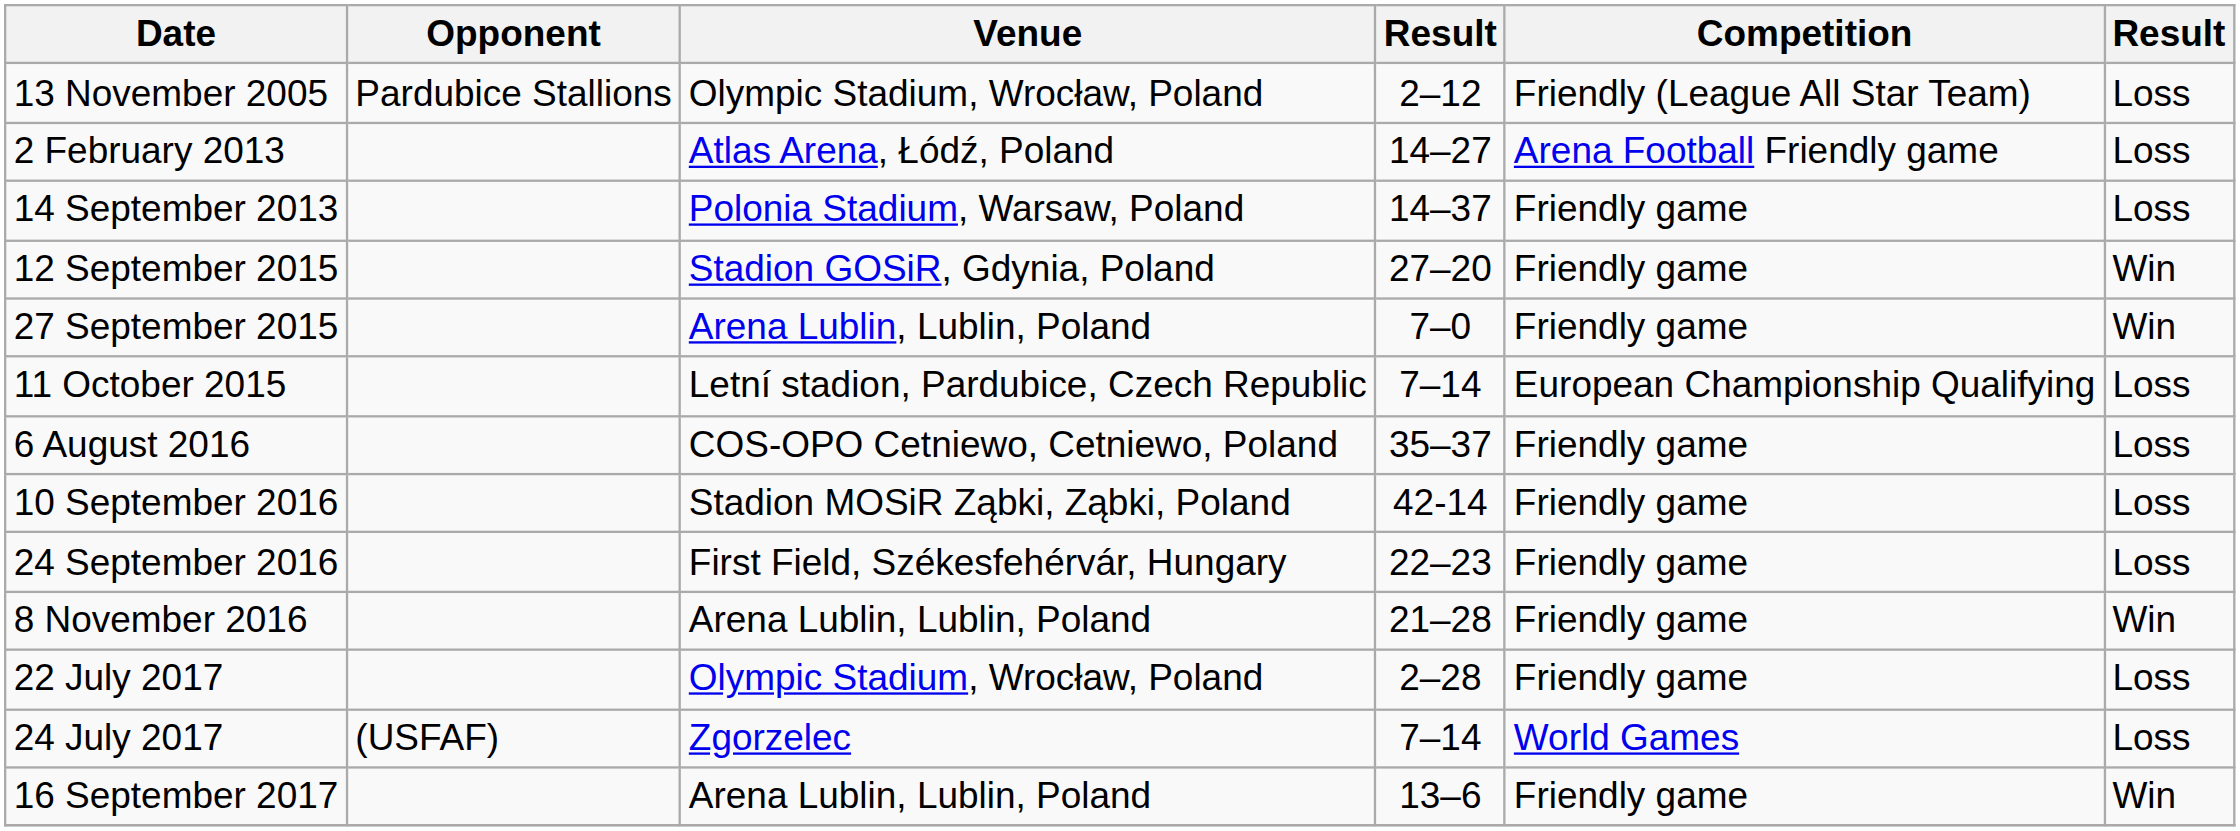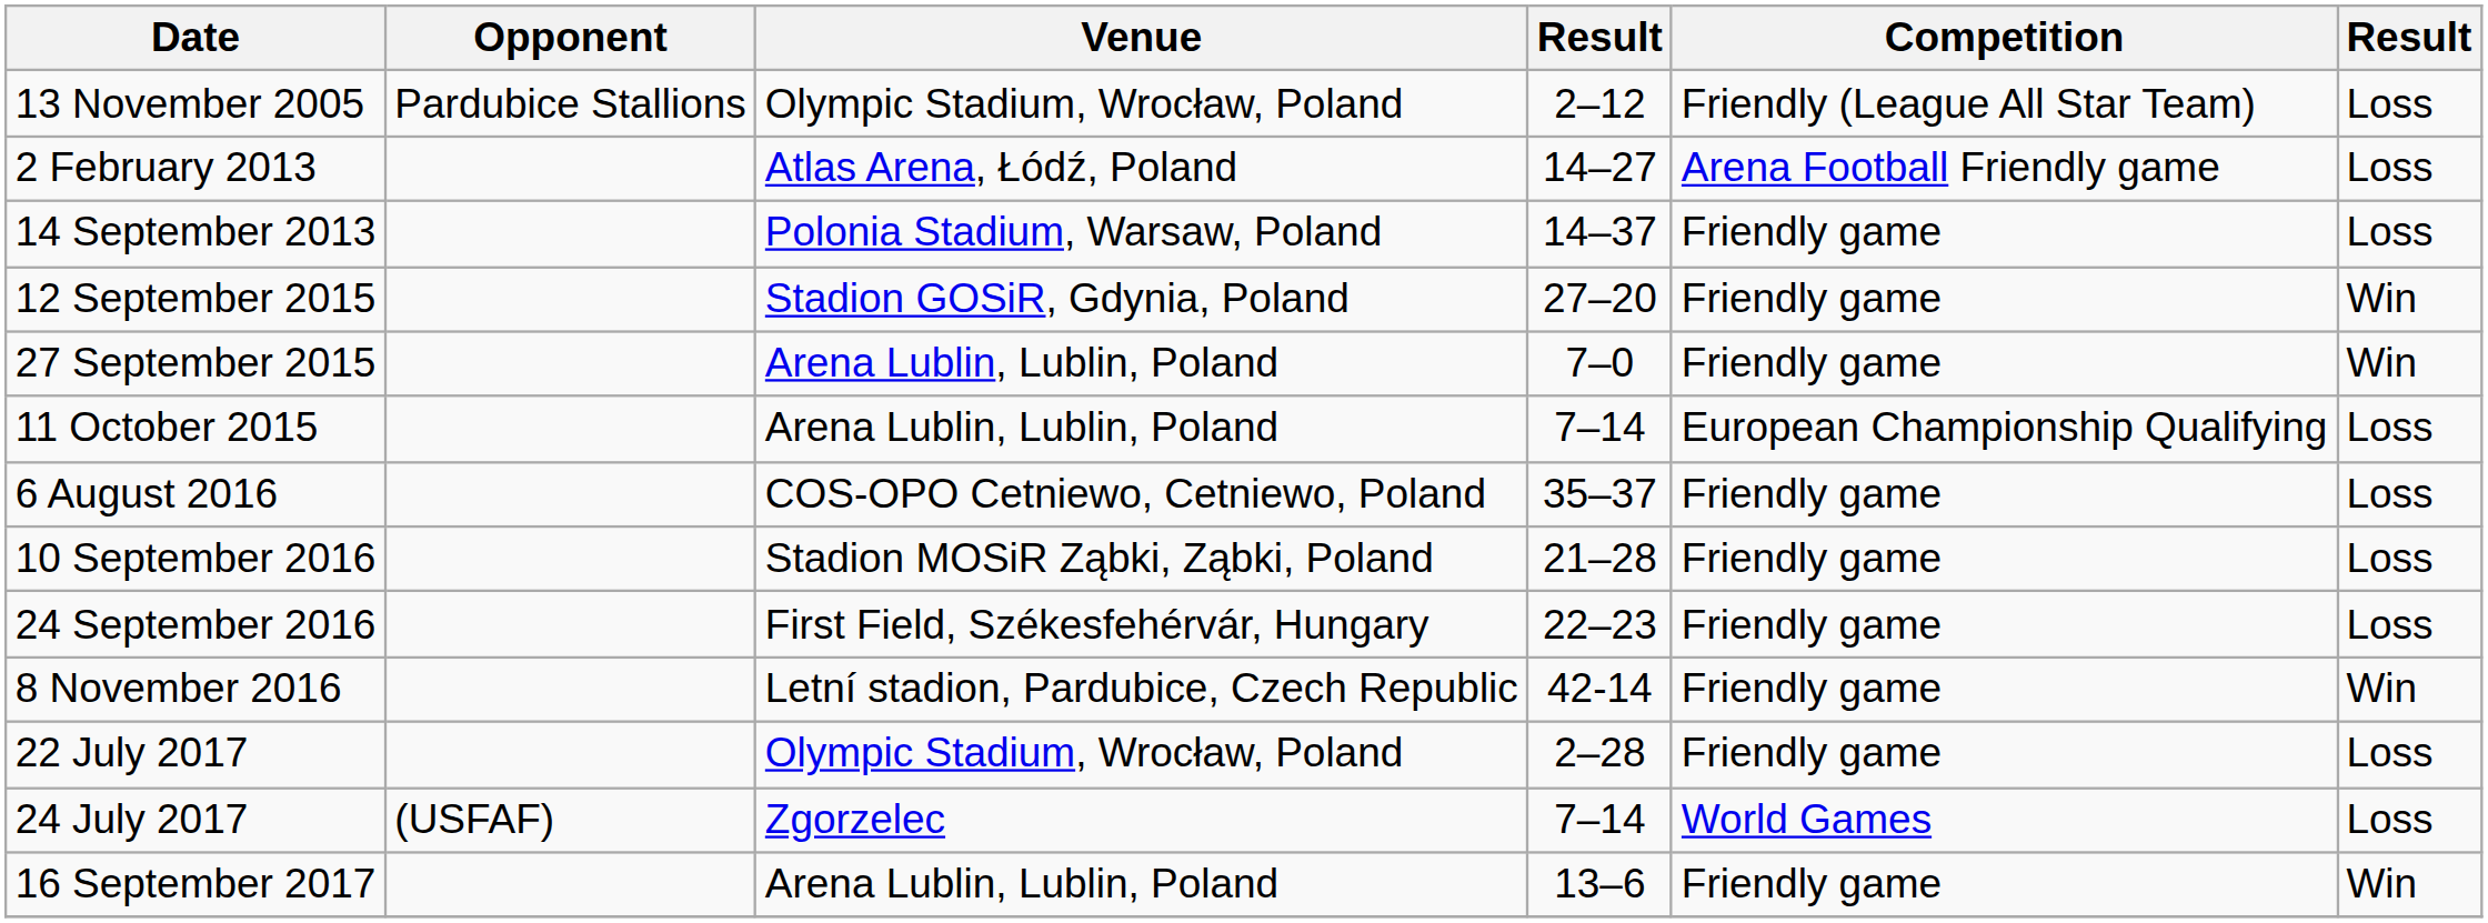11 October 2015 | Venue: Letní stadion, Pardubice, Czech Republic -> Arena Lublin, Lublin, Poland
10 September 2016 | column 4: 42-14 -> 21–28
8 November 2016 | Venue: Arena Lublin, Lublin, Poland -> Letní stadion, Pardubice, Czech Republic
8 November 2016 | column 4: 21–28 -> 42-14
